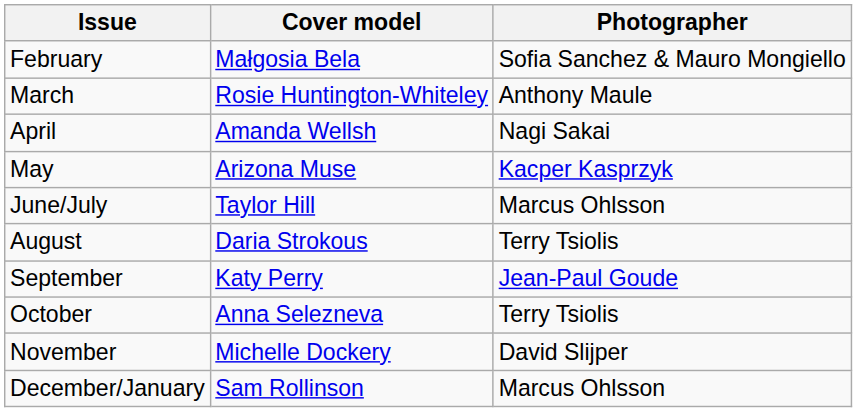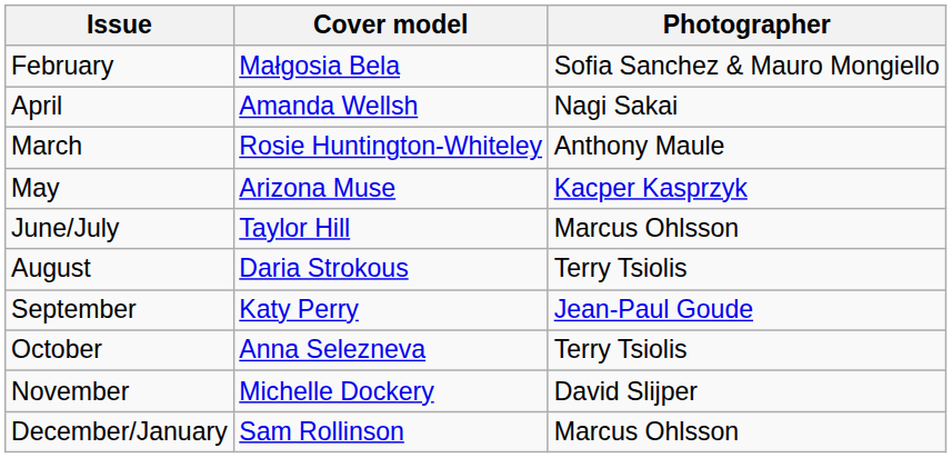rows swapped: March <-> April
